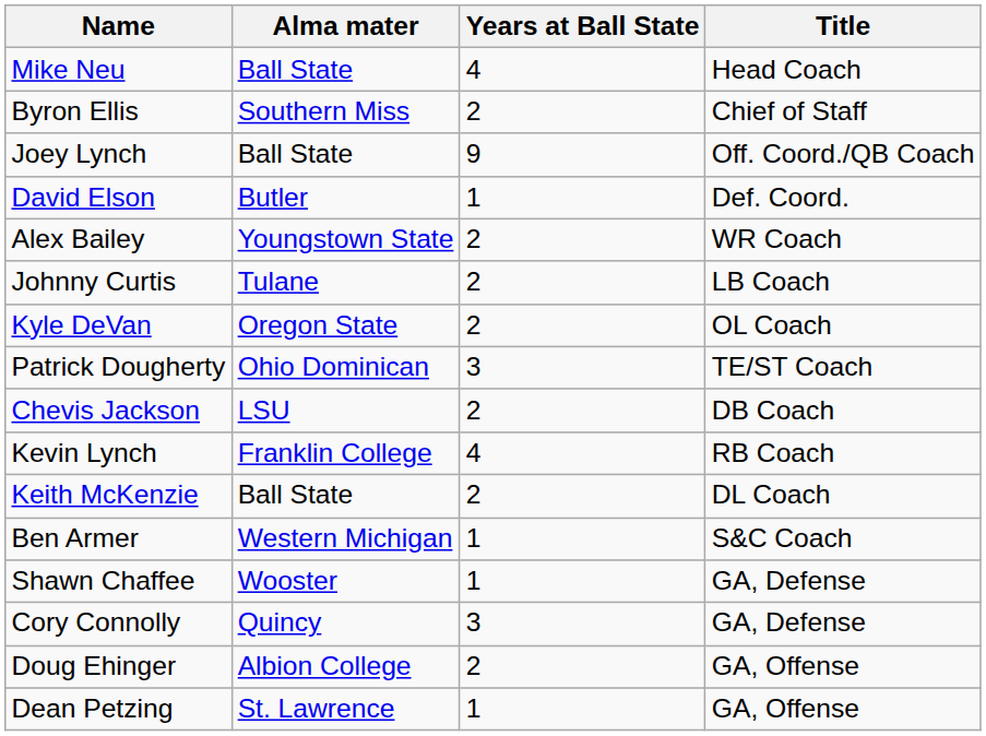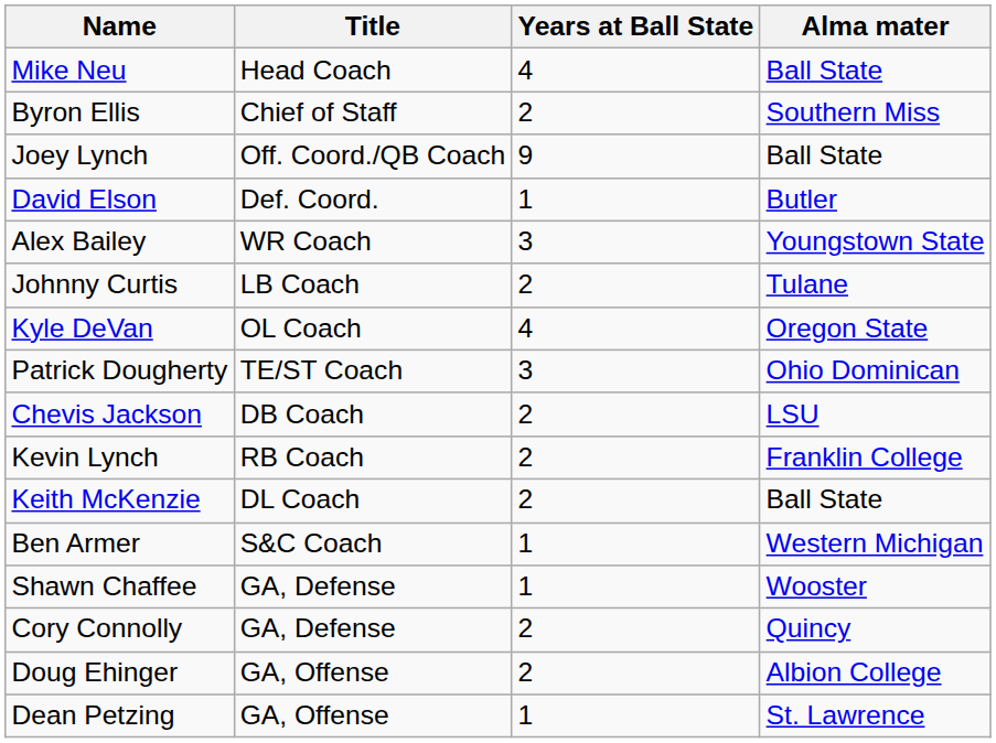columns swapped: Title <-> Alma mater
Alex Bailey | Years at Ball State: 2 -> 3
Kyle DeVan | Years at Ball State: 2 -> 4
Kevin Lynch | Years at Ball State: 4 -> 2
Cory Connolly | Years at Ball State: 3 -> 2
